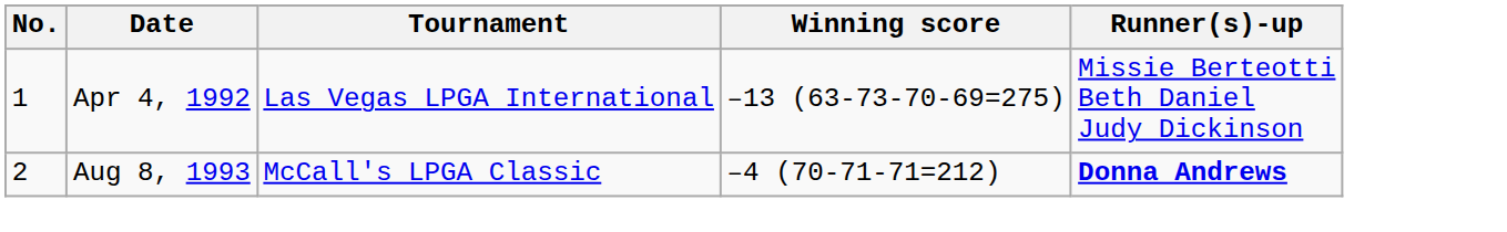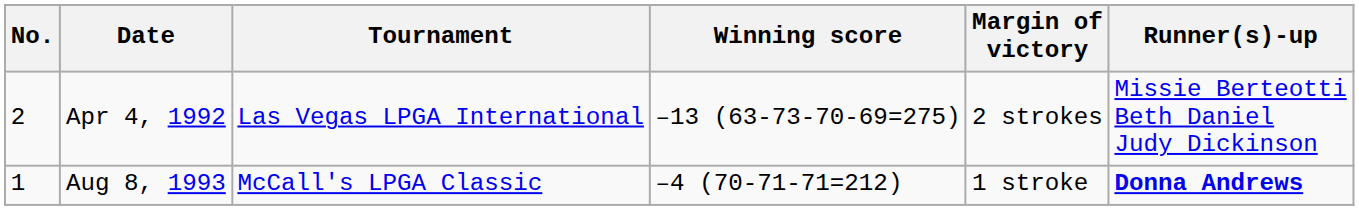+ column: Margin of victory | 2 strokes | 1 stroke
Apr 4, 1992 | No.: 1 -> 2
Aug 8, 1993 | No.: 2 -> 1
